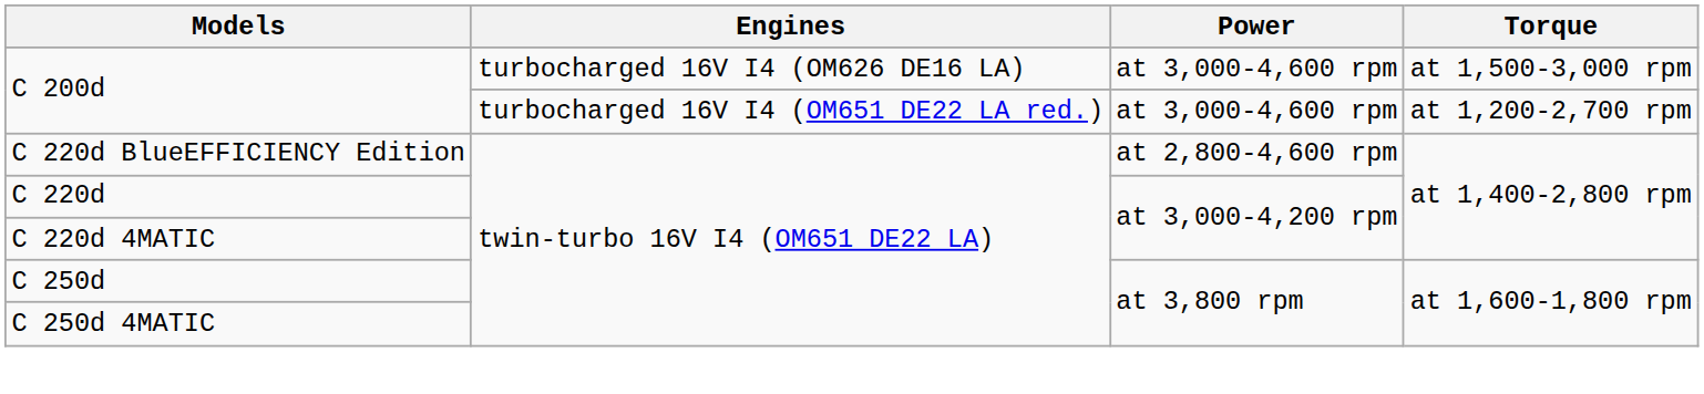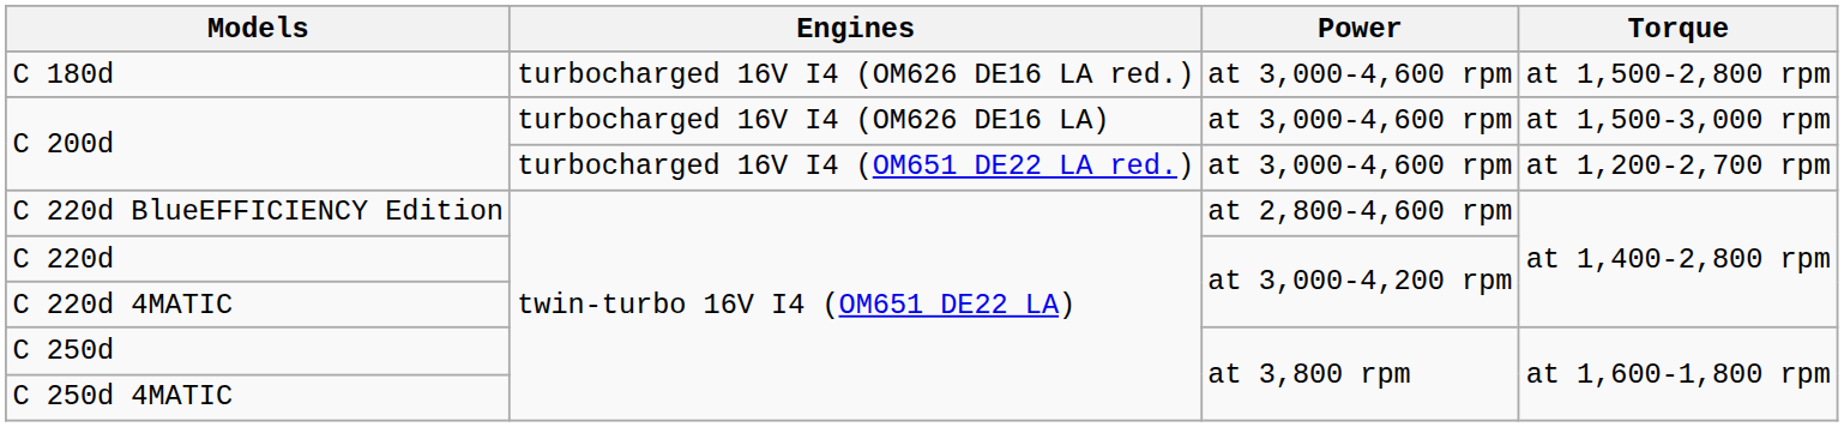+ row: C 180d | turbocharged 16V I4 (OM626 DE16 LA red.) | at 3,000-4,600 rpm | at 1,500-2,800 rpm
